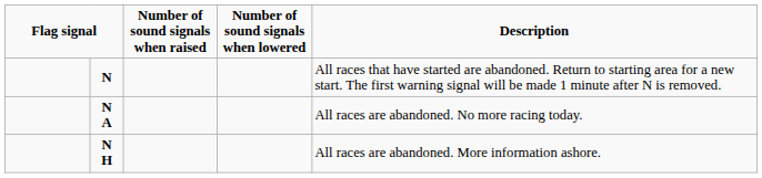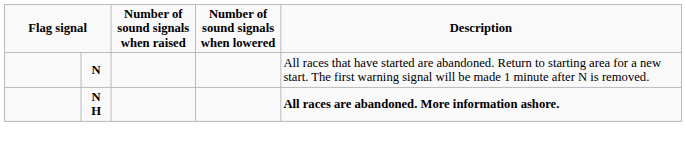- row: N A | All races are abandoned. No more racing today.
N H | column 5: normal -> bold
